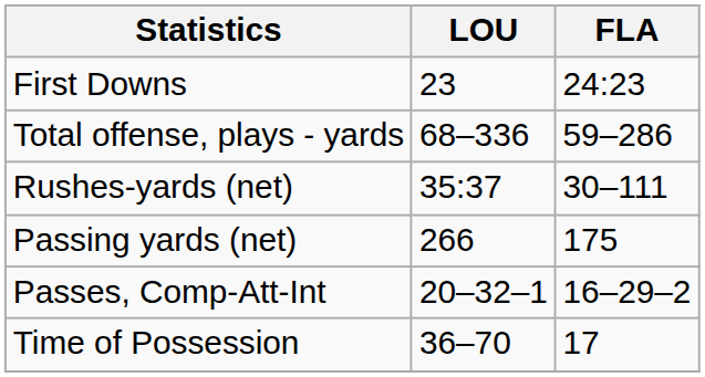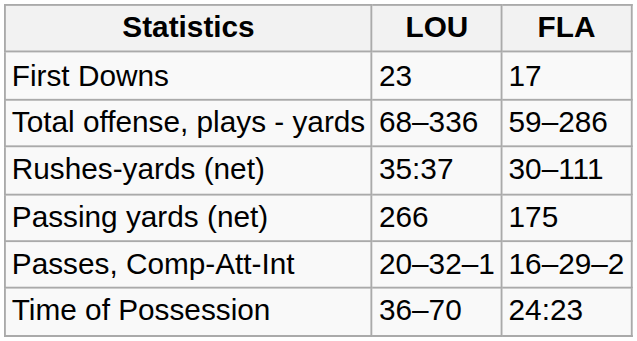First Downs | FLA: 24:23 -> 17
Time of Possession | FLA: 17 -> 24:23
